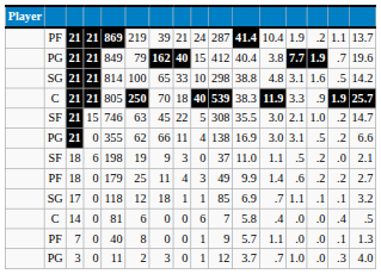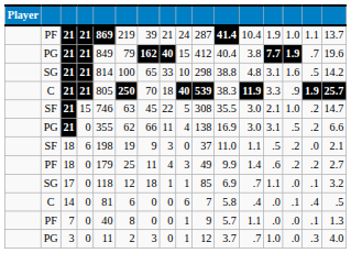PF / 21 | column 14: .2 -> 1.0
17 | column 14: .1 -> .0
14 | column 14: .0 -> .1
